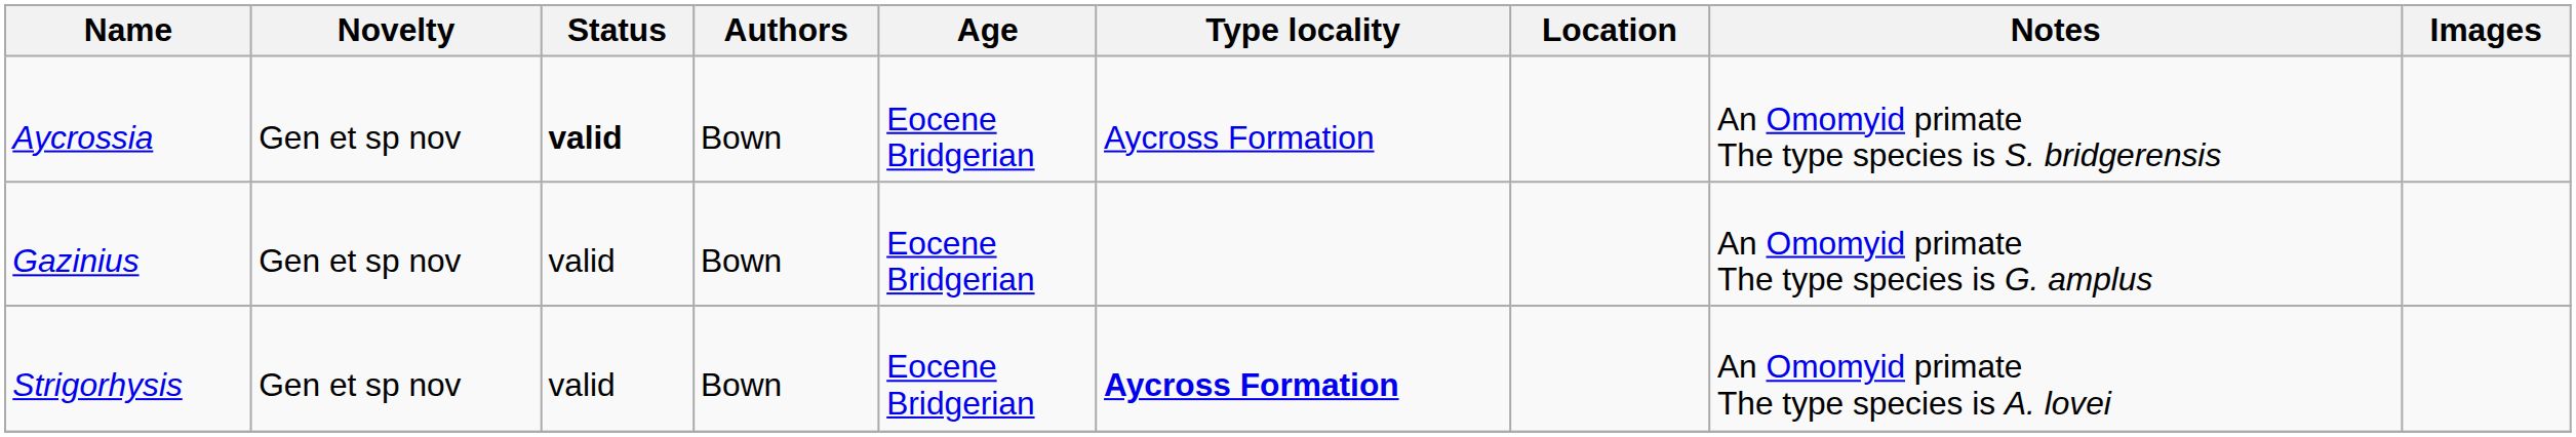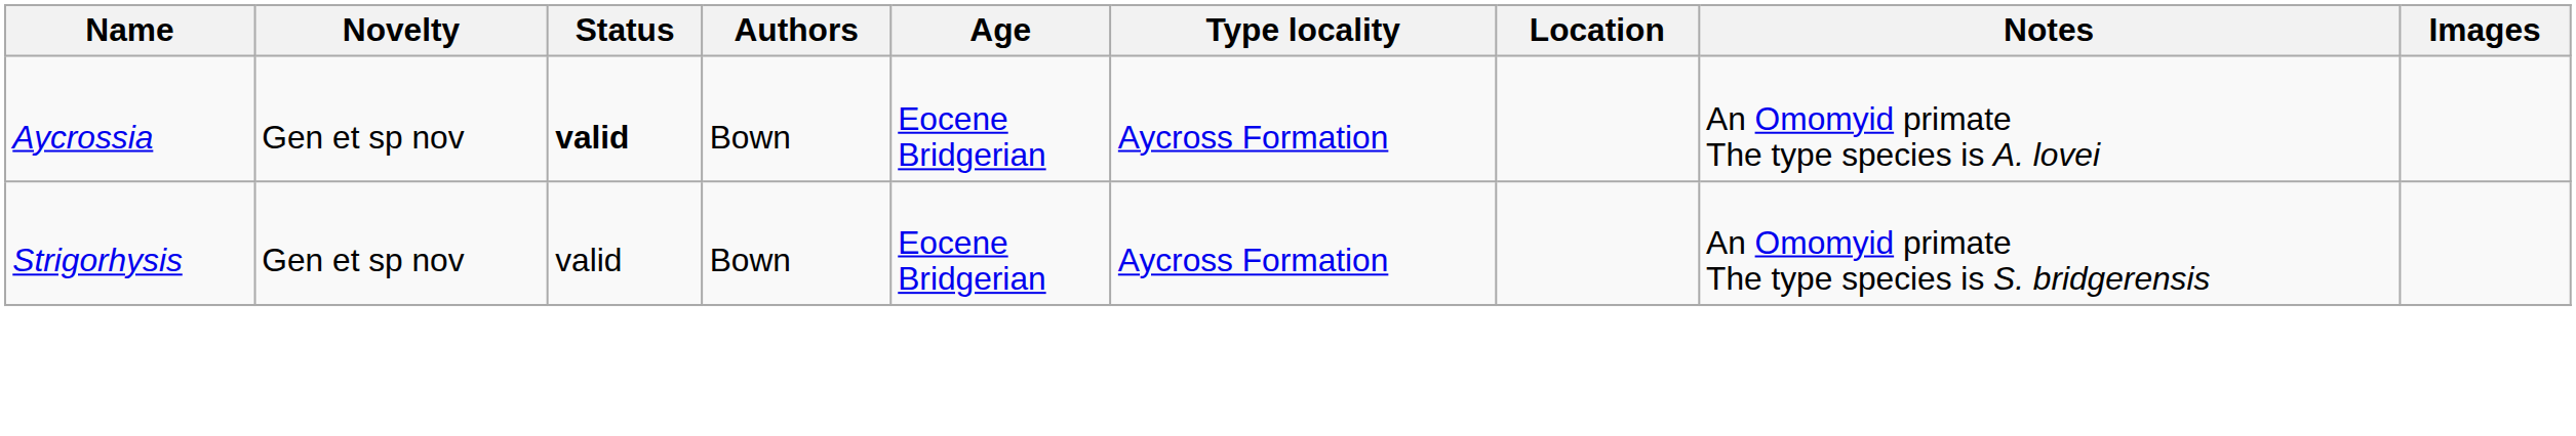Aycrossia | Notes: An Omomyid primate The type species is S. bridgerensis -> An Omomyid primate The type species is A. lovei
- row: Gazinius | Gen et sp nov | valid | Bown | Eocene Bridgerian | An Omomyid primate The type species is G. amplus
Strigorhysis | Type locality: bold -> normal
Strigorhysis | Notes: An Omomyid primate The type species is A. lovei -> An Omomyid primate The type species is S. bridgerensis
